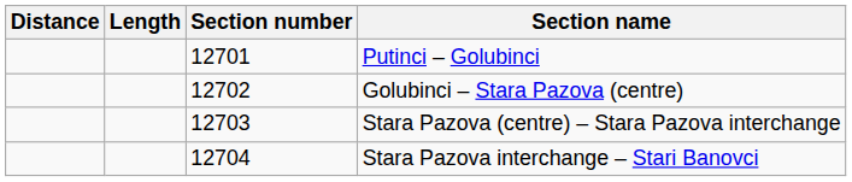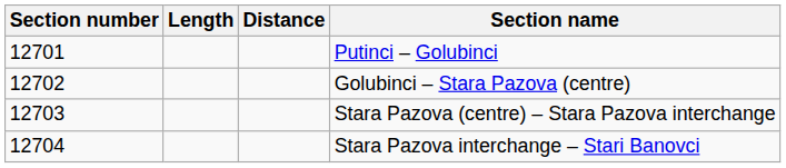columns swapped: Section number <-> Distance
